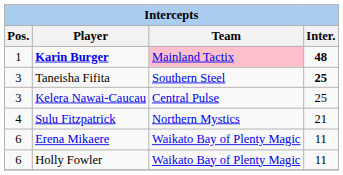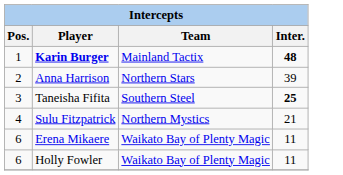Karin Burger | Team: pink background -> no background
+ row: 2 | Anna Harrison | Northern Stars | 39
- row: 3 | Kelera Nawai-Caucau | Central Pulse | 25
